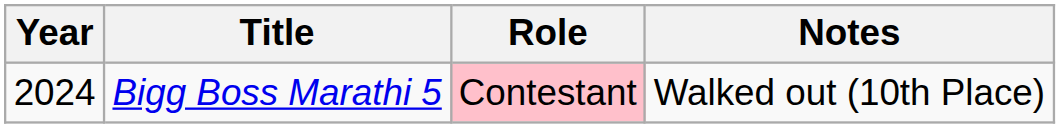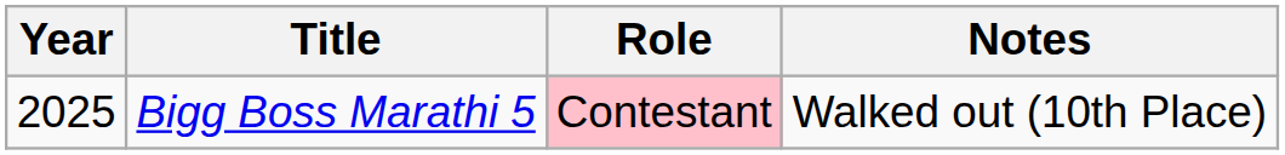Bigg Boss Marathi 5 | Year: 2024 -> 2025
